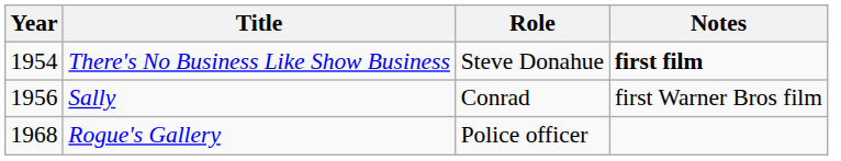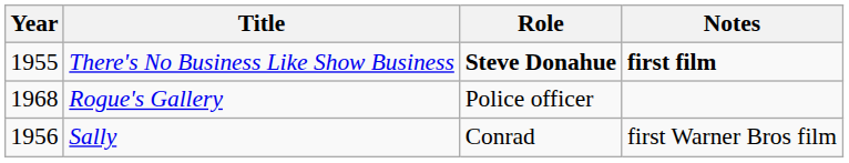There's No Business Like Show Business | Year: 1954 -> 1955
There's No Business Like Show Business | Role: normal -> bold
rows swapped: Sally <-> Rogue's Gallery
